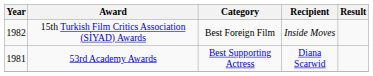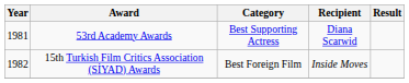rows swapped: 53rd Academy Awards <-> 15th Turkish Film Critics Association (SİYAD) Awards
